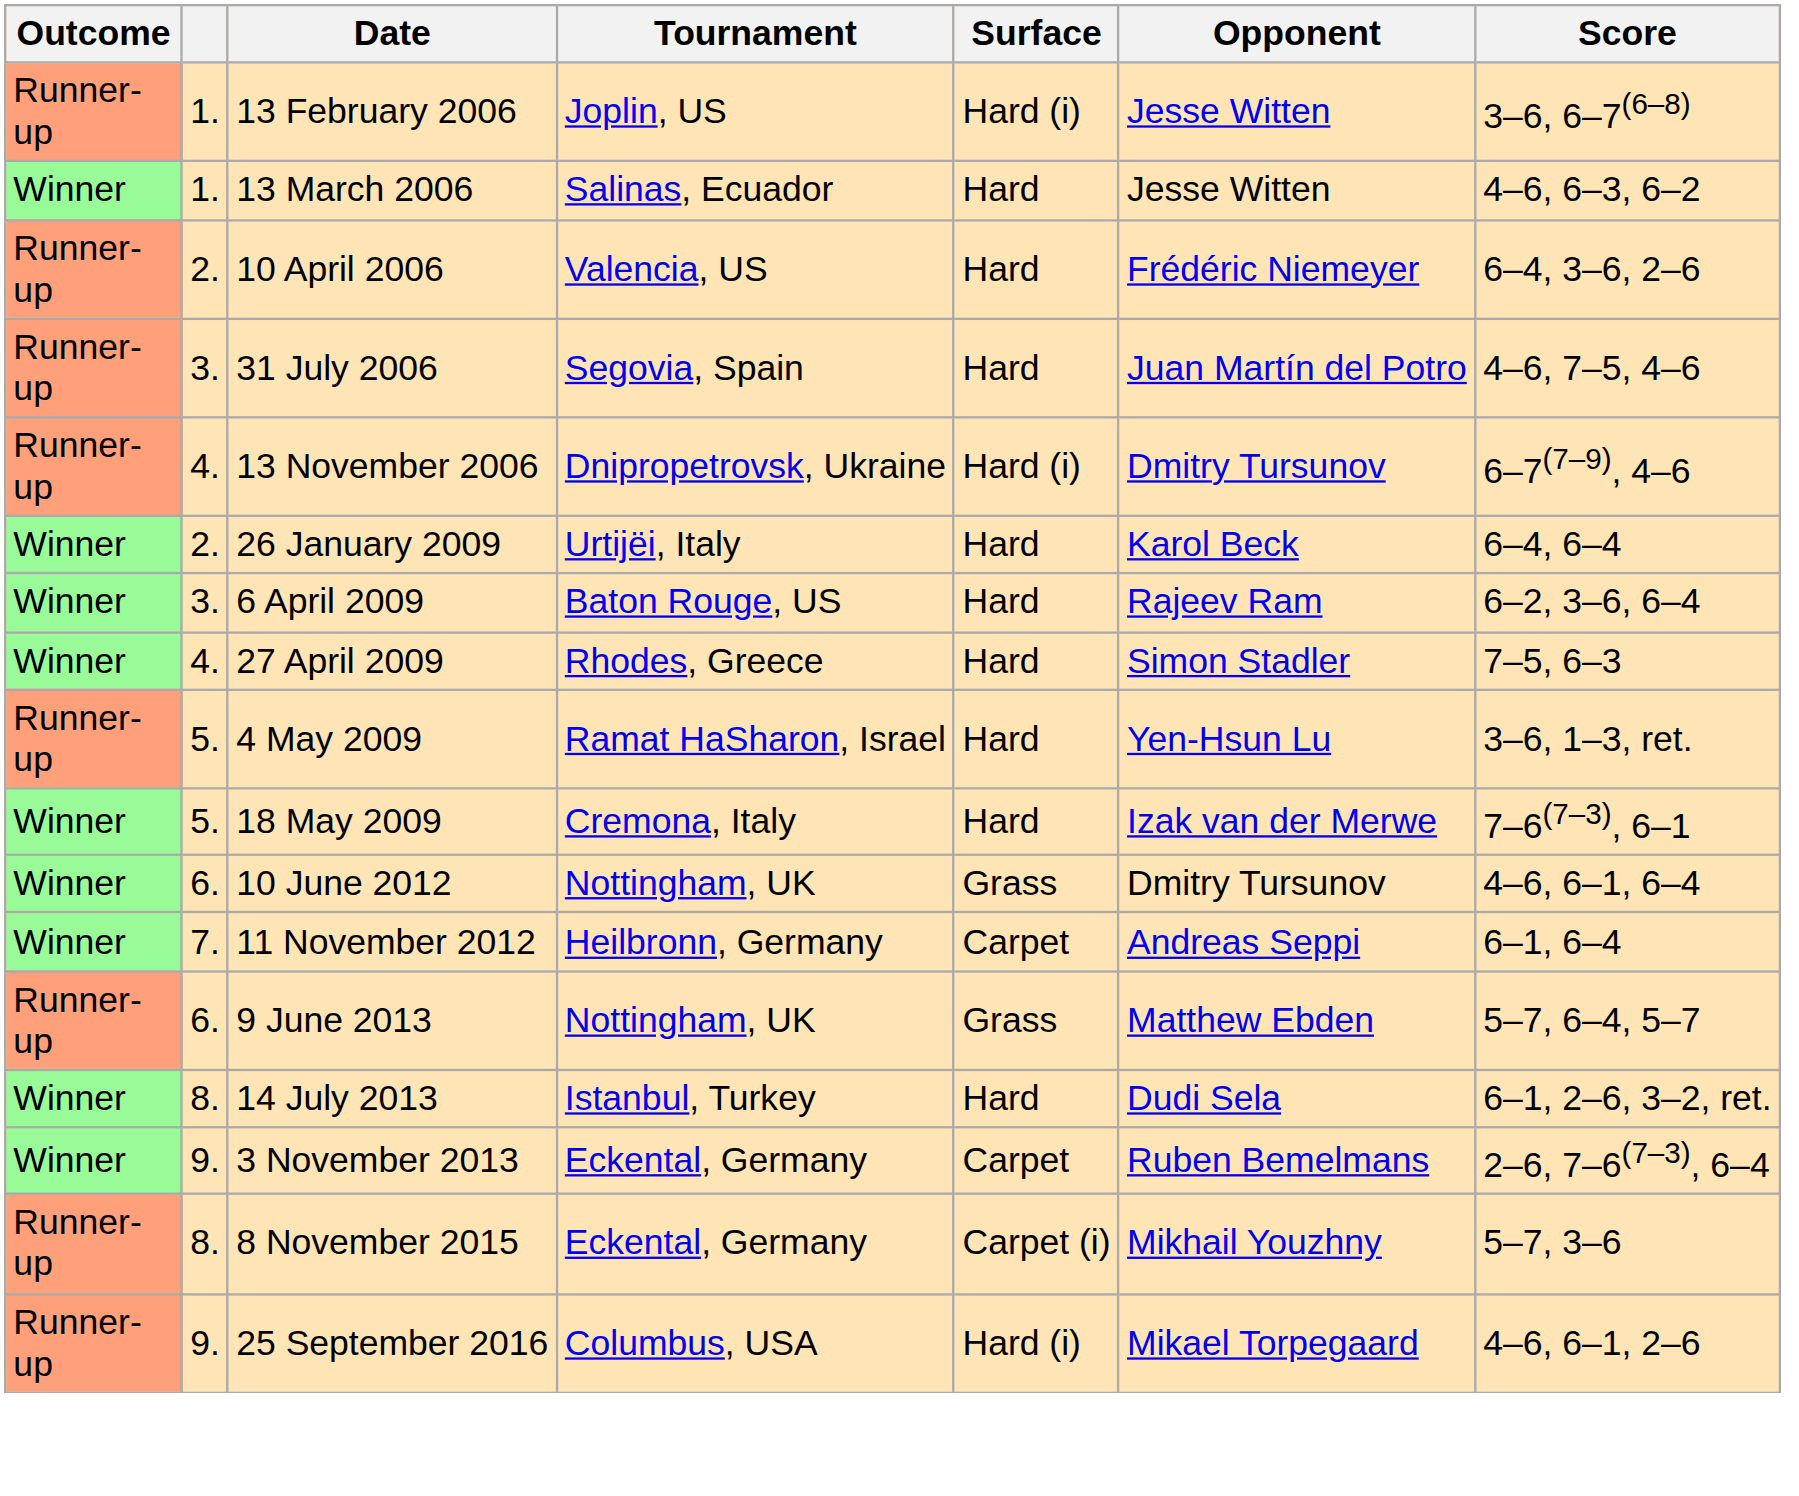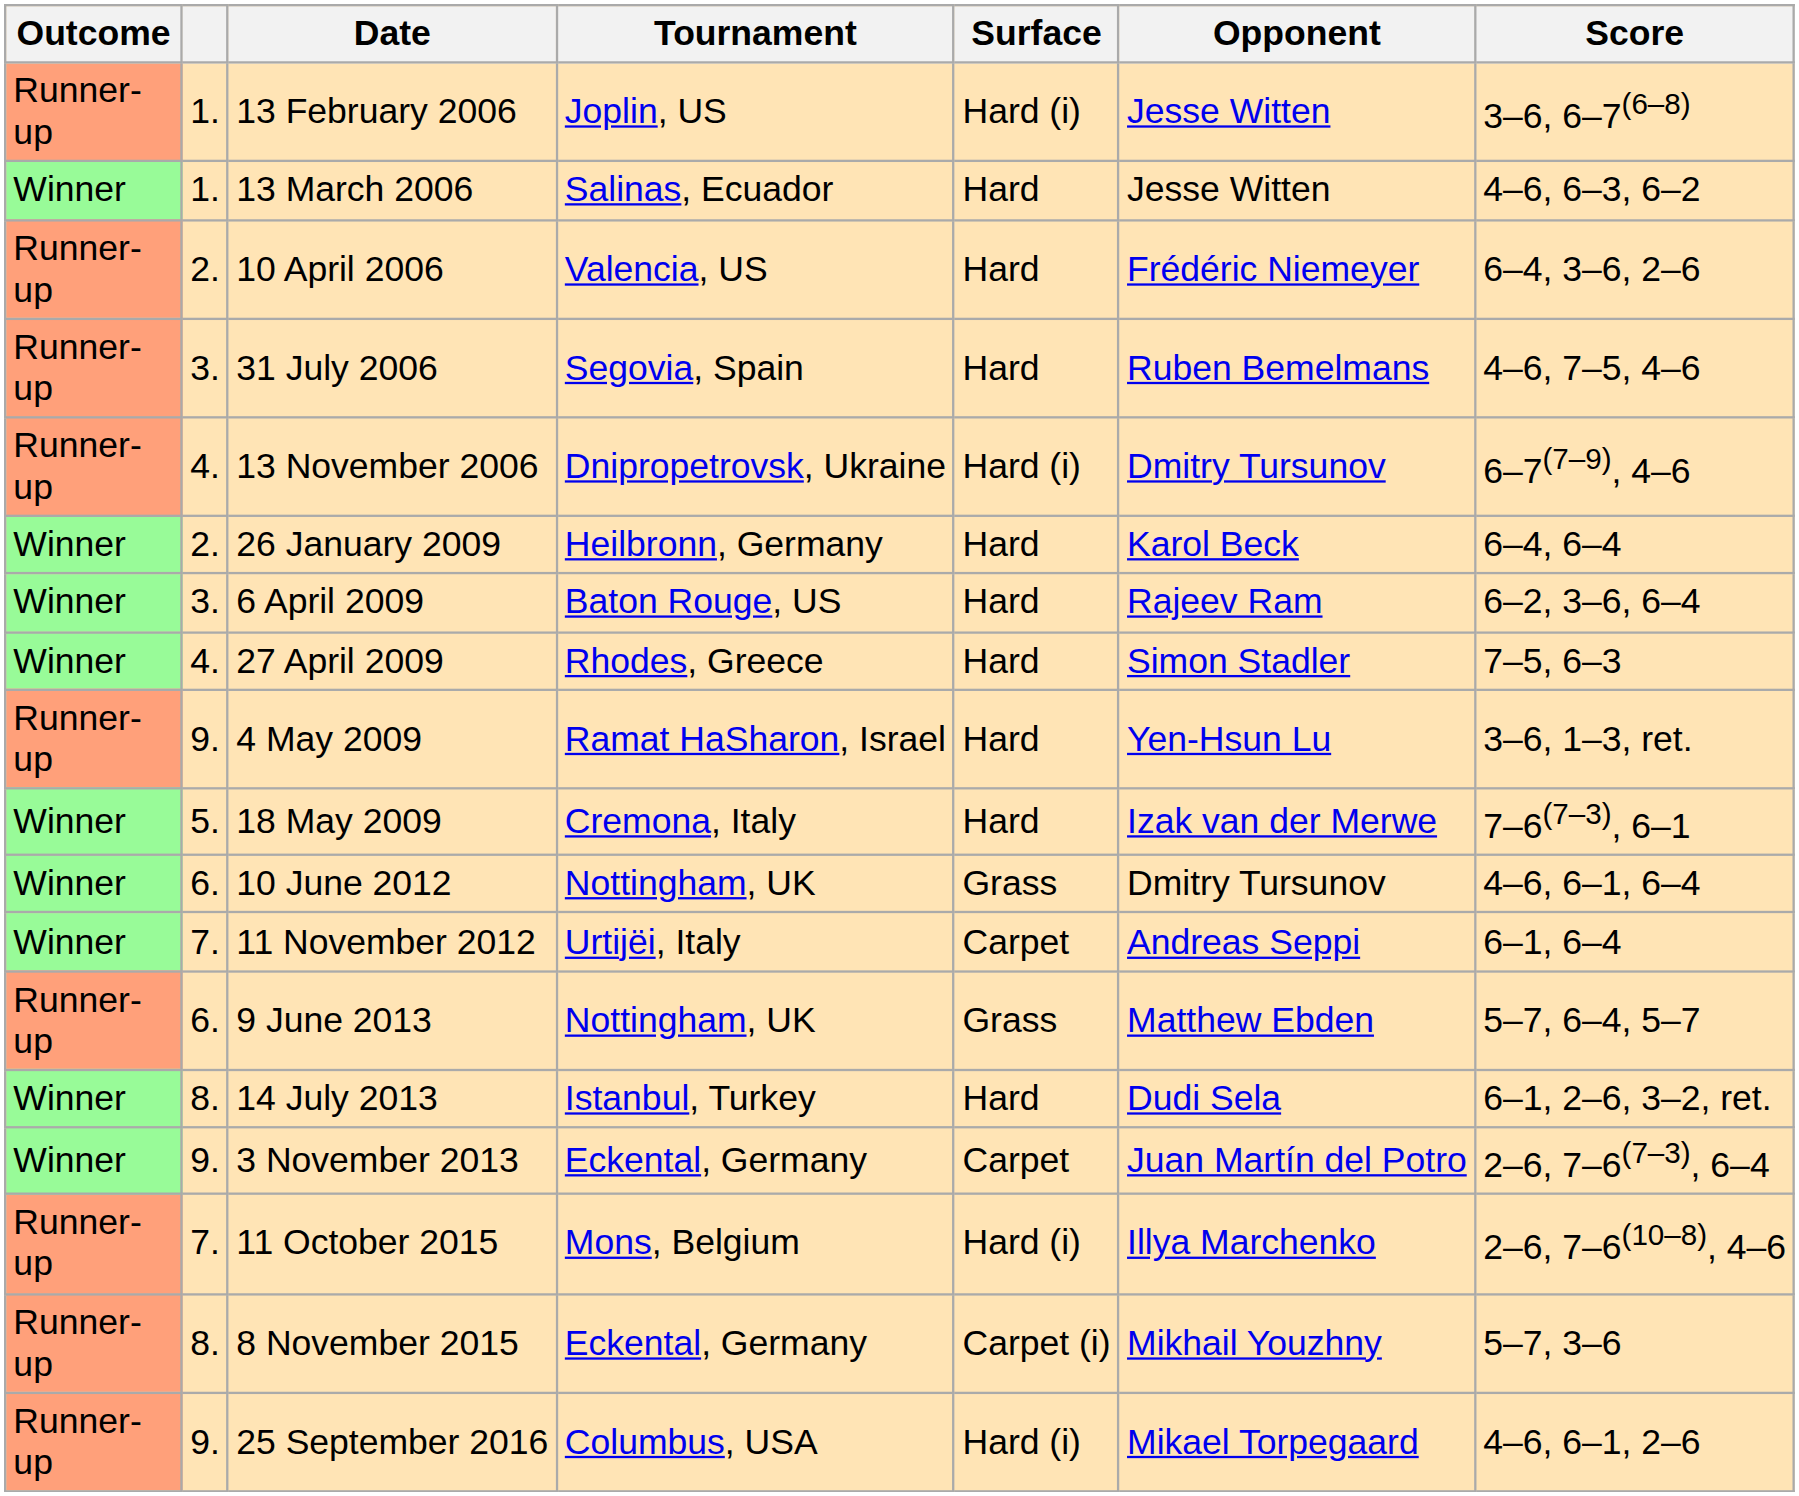31 July 2006 | Opponent: Juan Martín del Potro -> Ruben Bemelmans
26 January 2009 | Tournament: Urtijëi, Italy -> Heilbronn, Germany
4 May 2009 | column 2: 5. -> 9.
11 November 2012 | Tournament: Heilbronn, Germany -> Urtijëi, Italy
3 November 2013 | Opponent: Ruben Bemelmans -> Juan Martín del Potro
+ row: Runner-up | 7. | 11 October 2015 | Mons, Belgium | Hard (i) | Illya Marchenko | 2–6, 7–6(10–8), 4–6
